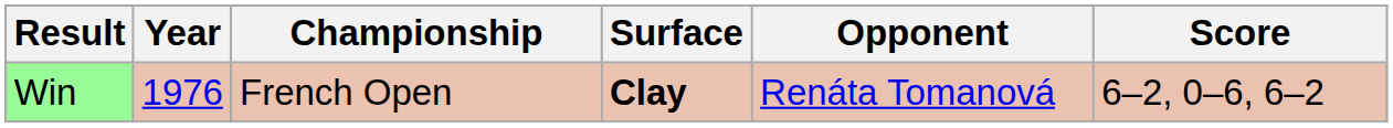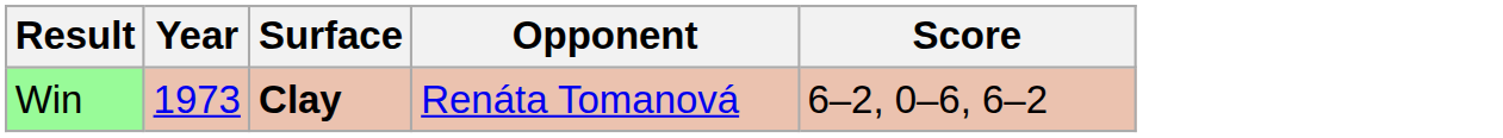- column: Championship | French Open
Win | Year: 1976 -> 1973
